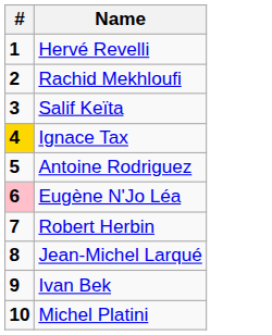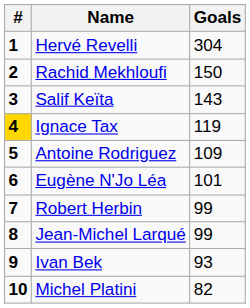+ column: Goals | 304 | 150 | 143 | 119 | 109 | 101 | 99 | 99 | 93 | 82
Eugène N'Jo Léa | #: pink background -> no background
